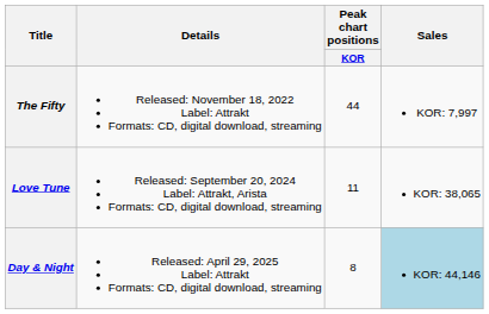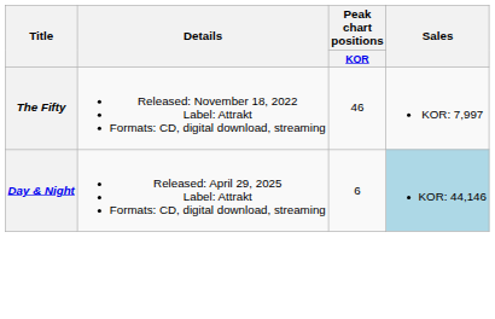The Fifty | Peak chart positions / KOR: 44 -> 46
- row: Love Tune | Released: September 20, 2024 Label: Attrakt, Arista Formats: CD, digital download, streaming | 11 | KOR: 38,065
Day & Night | Peak chart positions / KOR: 8 -> 6
